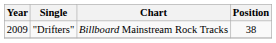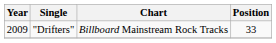"Drifters" | Position: 38 -> 33
